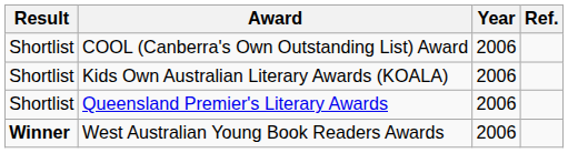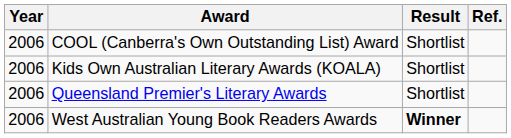columns swapped: Year <-> Result
